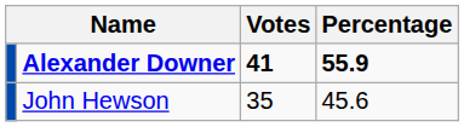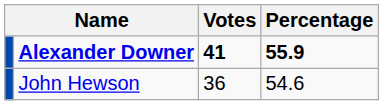John Hewson | Votes: 35 -> 36
John Hewson | Percentage: 45.6 -> 54.6
